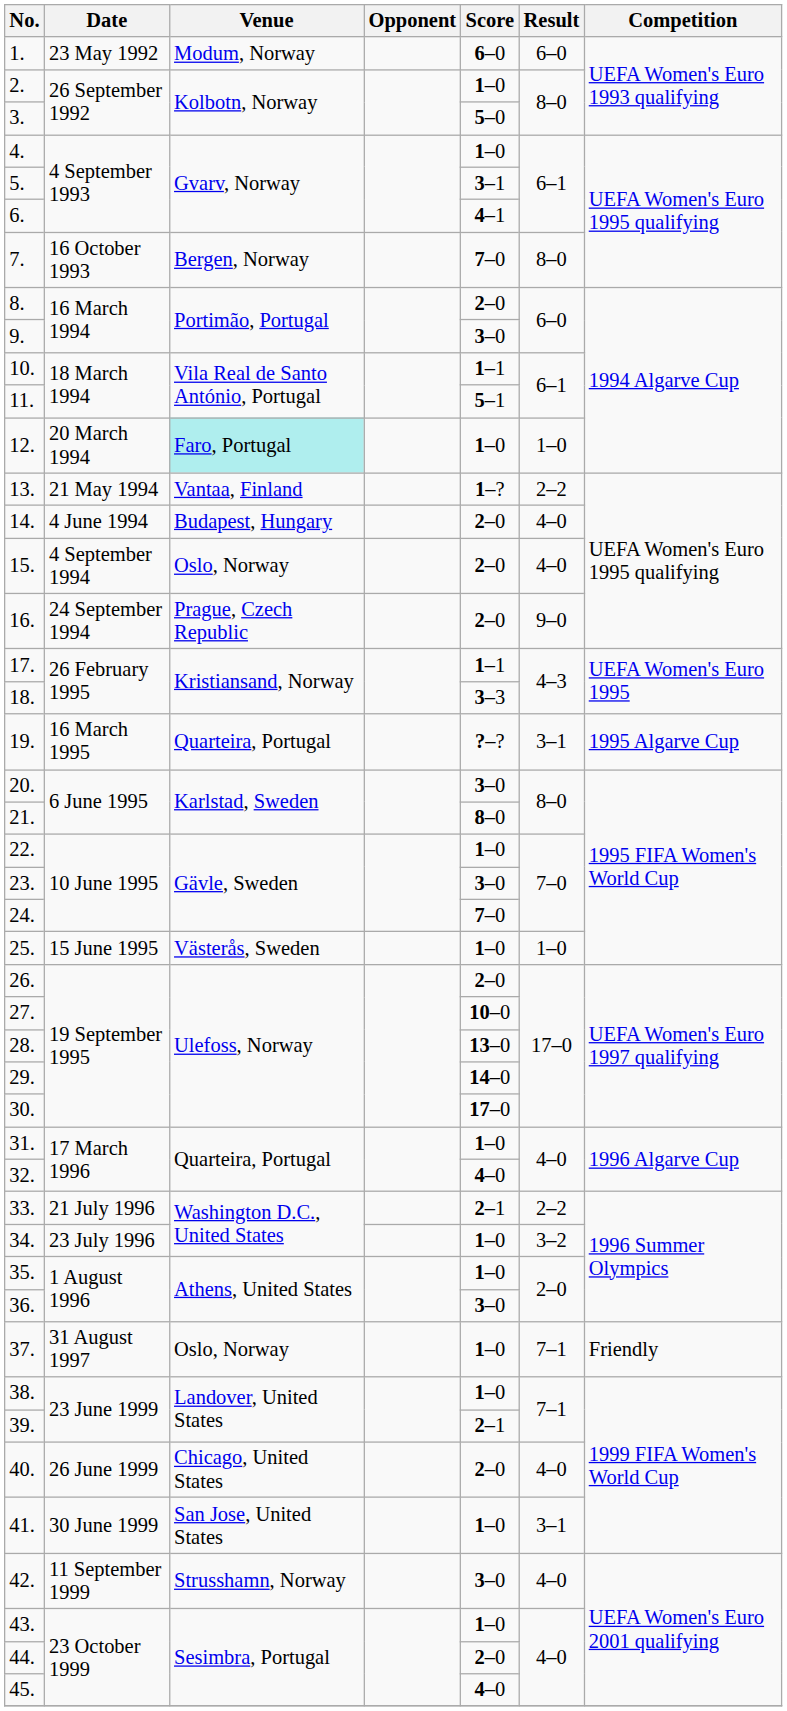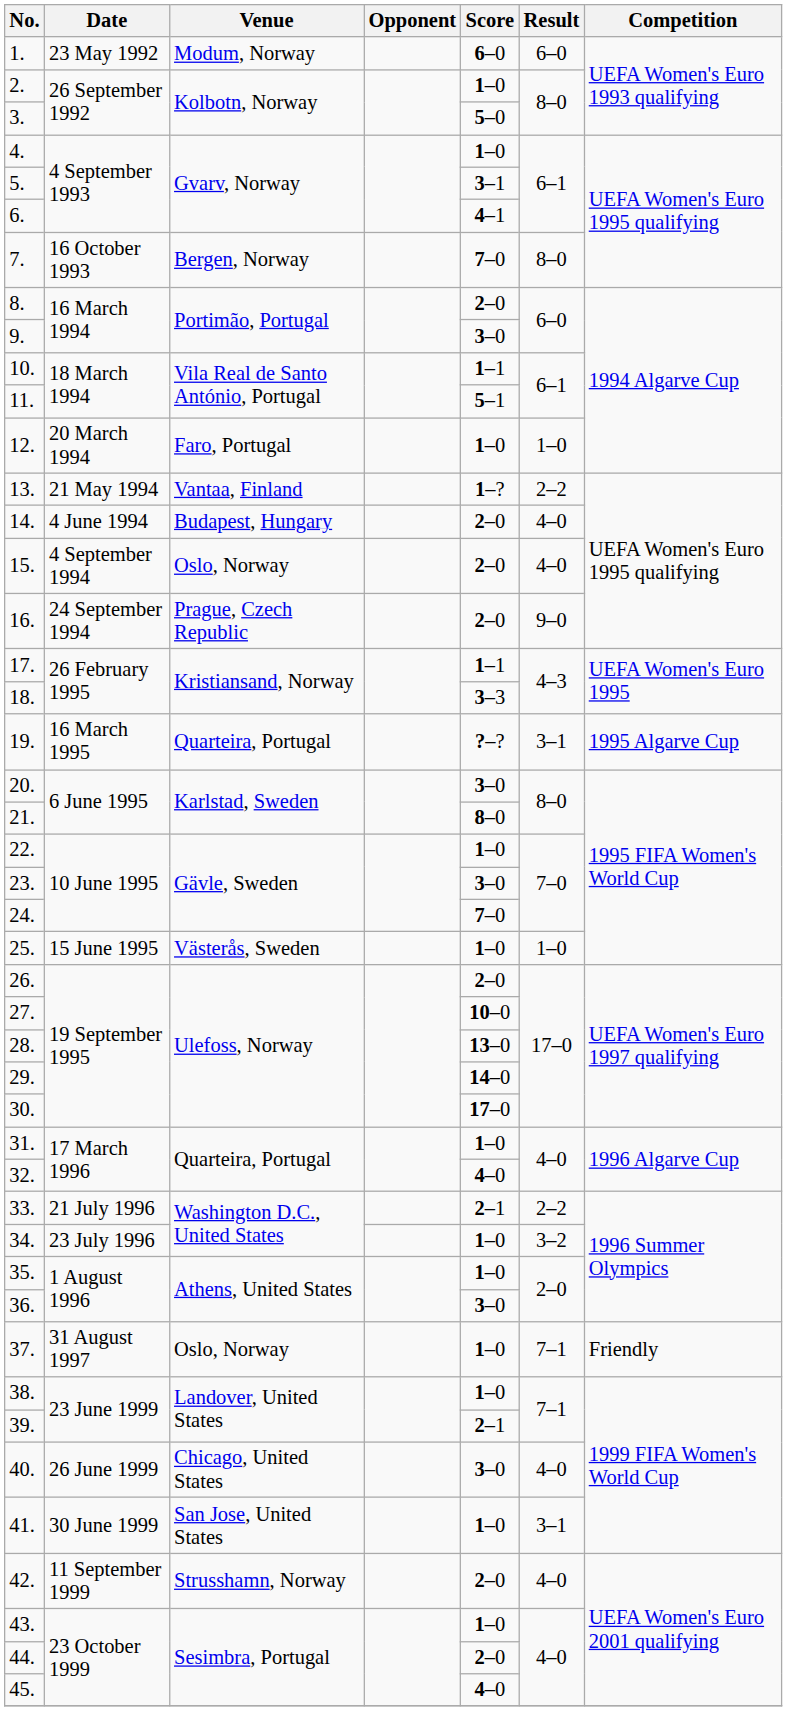12. | Venue: paleturquoise background -> no background
40. | Score: 2–0 -> 3–0
42. | Score: 3–0 -> 2–0
